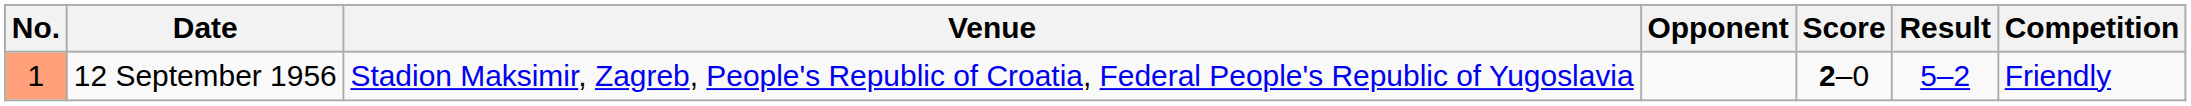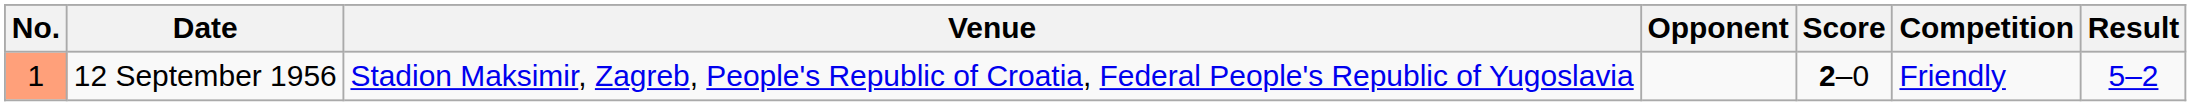columns swapped: Result <-> Competition
